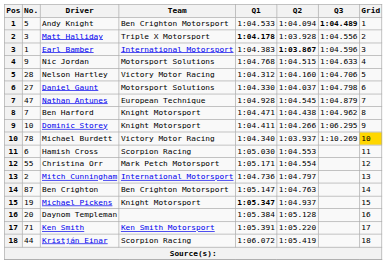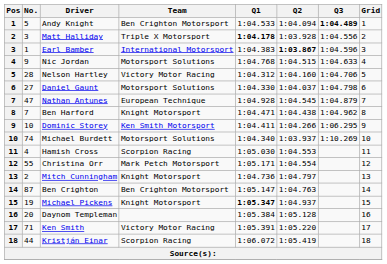Dominic Storey | Team: Knight Motorsport -> Ken Smith Motorsport
Michael Burdett | No.: 78 -> 74
Michael Burdett | Team: Victory Motor Racing -> Motorsport Solutions
Michael Burdett | Grid: gold background -> no background
Hamish Cross | No.: 6 -> 4
Mitch Cunningham | Team: International Motorsport -> Knight Motorsport
Ken Smith | Team: Ken Smith Motorsport -> Victory Motor Racing
